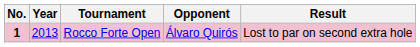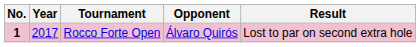Rocco Forte Open | Year: 2013 -> 2017
